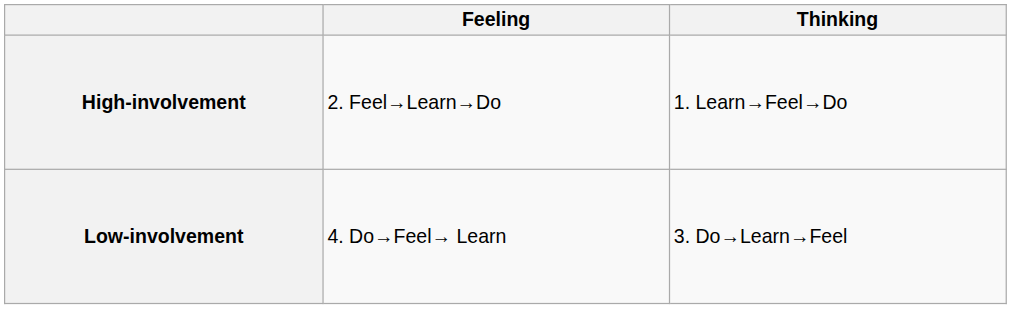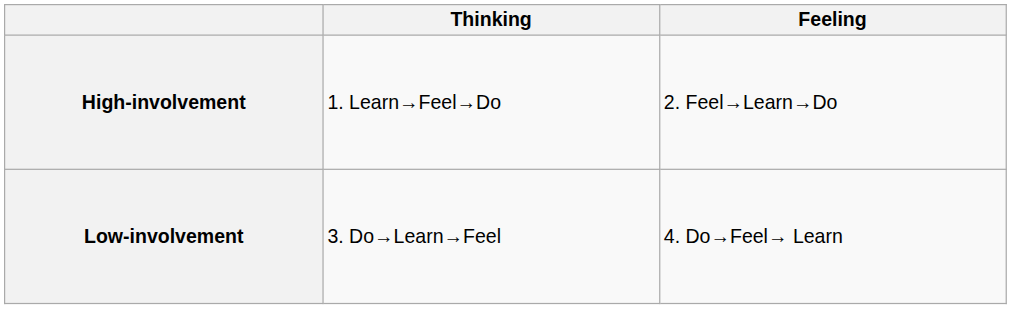columns swapped: Thinking <-> Feeling
